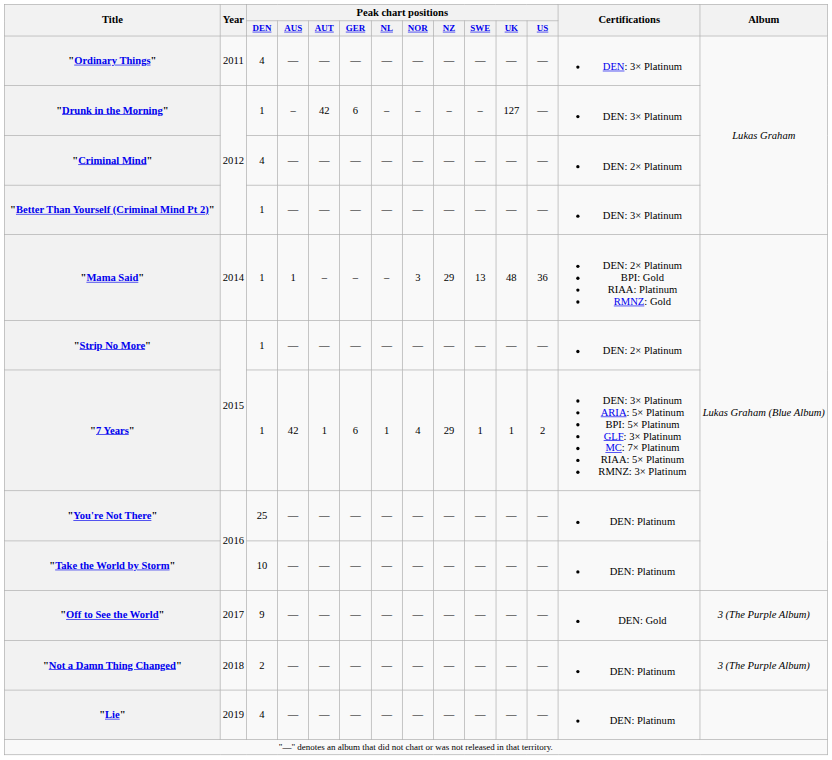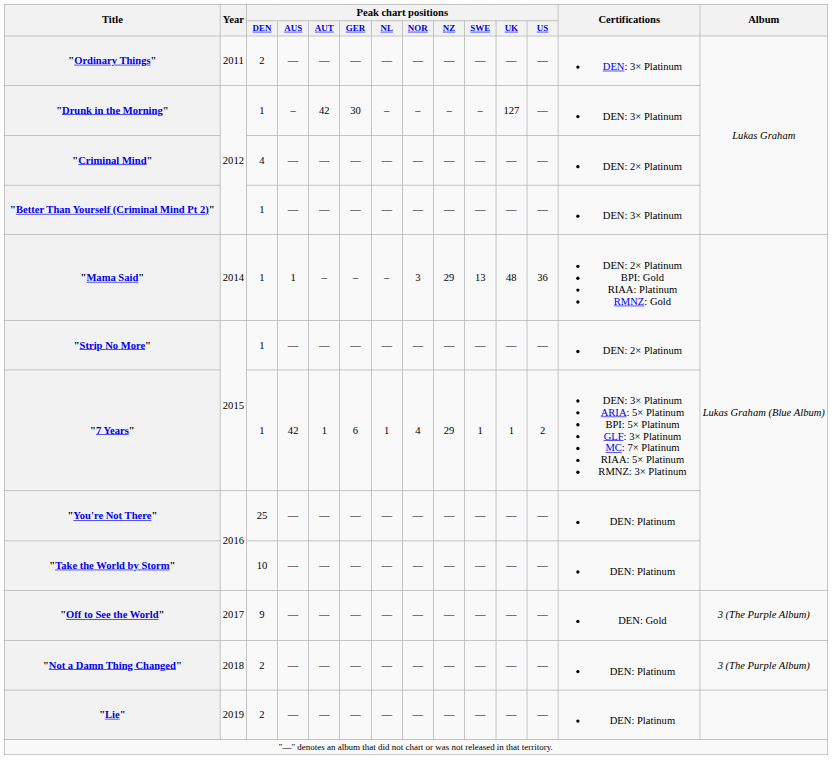"Ordinary Things" | Peak chart positions / DEN: 4 -> 2
"Drunk in the Morning" | Peak chart positions / GER: 6 -> 30
"Lie" | Peak chart positions / DEN: 4 -> 2
